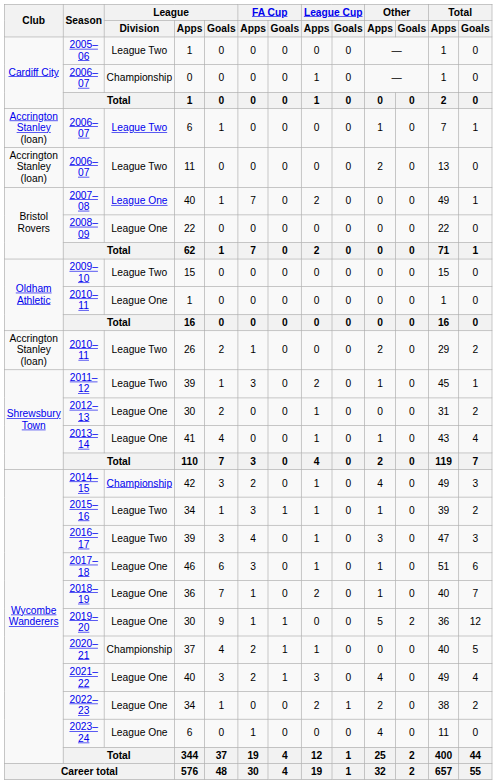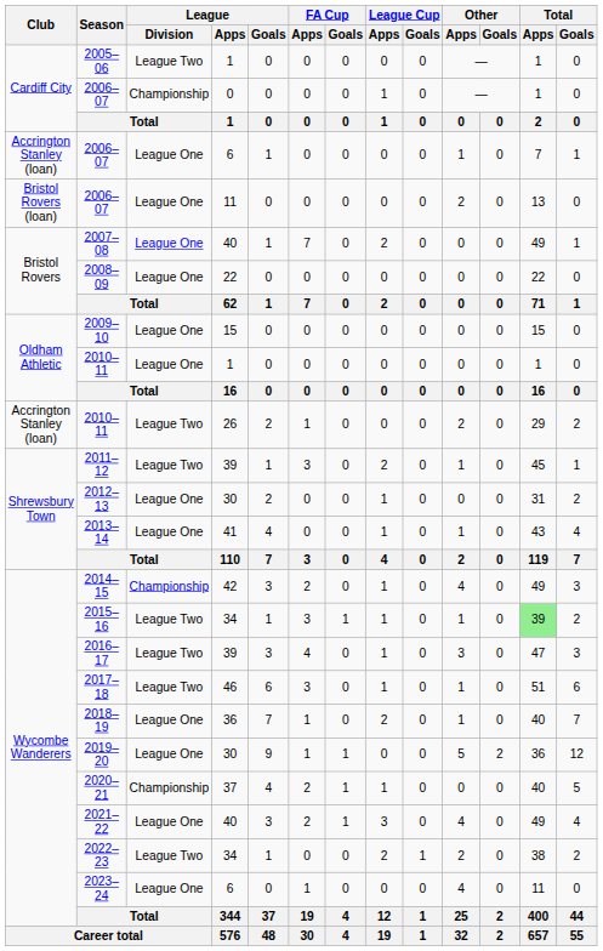2006–07 / 6 | League / Division: League Two -> League One
2006–07 / 11 | Club: Accrington Stanley (loan) -> Bristol Rovers (loan)
2006–07 / 11 | League / Division: League Two -> League One
2009–10 | League / Division: League Two -> League One
2015–16 | Total / Apps: no background -> lightgreen background
2017–18 | League / Division: League One -> League Two
2022–23 | League / Division: League One -> League Two
